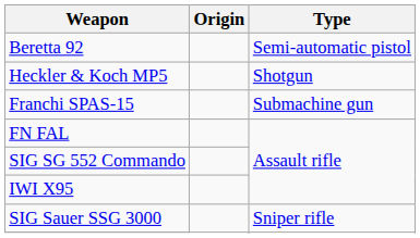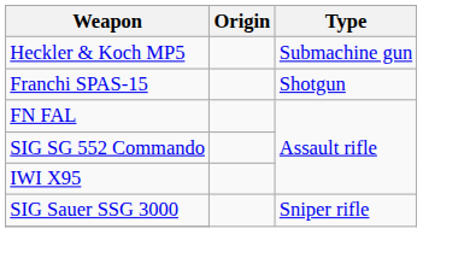- row: Beretta 92 | Semi-automatic pistol
Heckler & Koch MP5 | Type: Shotgun -> Submachine gun
Franchi SPAS-15 | Type: Submachine gun -> Shotgun
